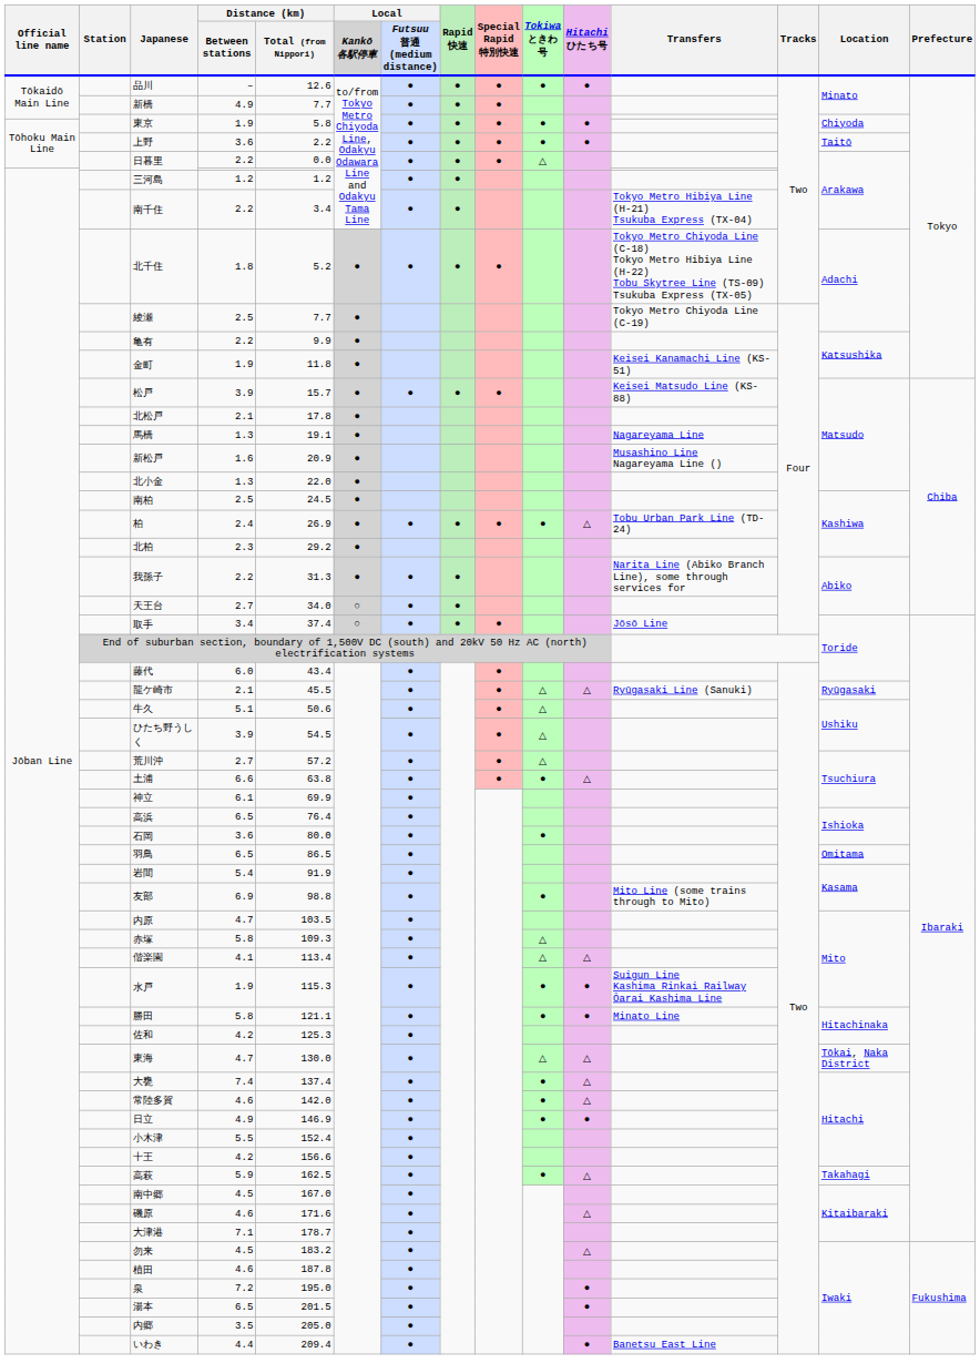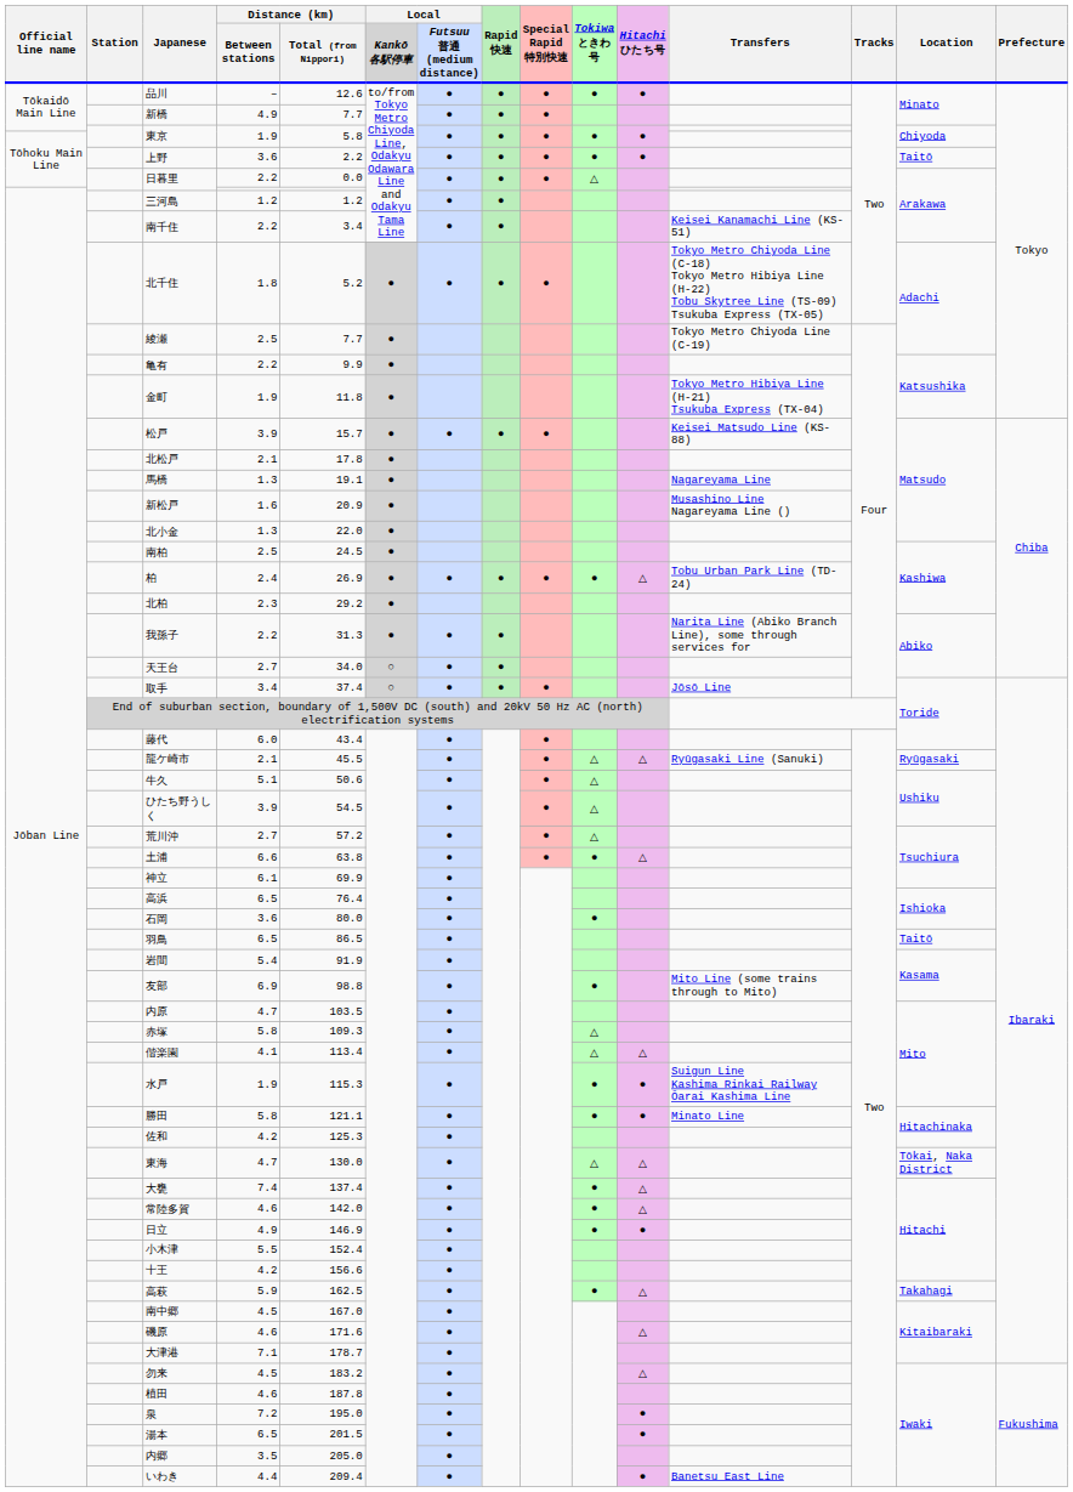南千住 | Transfers: Tokyo Metro Hibiya Line (H-21) Tsukuba Express (TX-04) -> Keisei Kanamachi Line (KS-51)
金町 | Transfers: Keisei Kanamachi Line (KS-51) -> Tokyo Metro Hibiya Line (H-21) Tsukuba Express (TX-04)
羽鳥 | Location: Omitama -> Taitō
